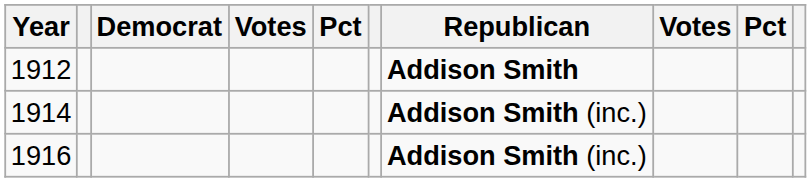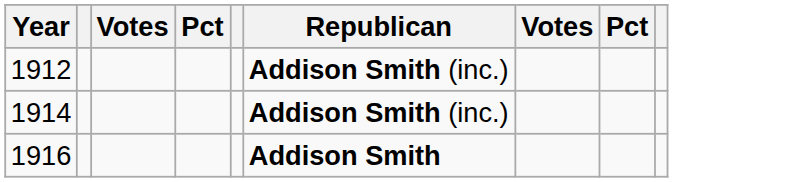- column: Democrat
1912 | Republican: Addison Smith -> Addison Smith (inc.)
1916 | Republican: Addison Smith (inc.) -> Addison Smith
